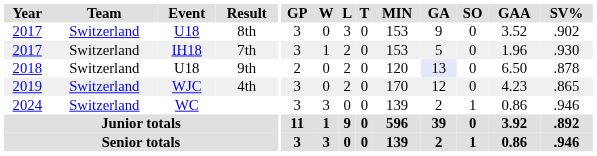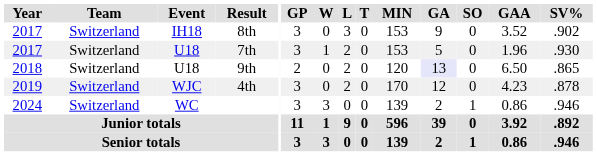8th | Event: U18 -> IH18
7th | Event: IH18 -> U18
9th | SV%: .878 -> .865
4th | SV%: .865 -> .878
